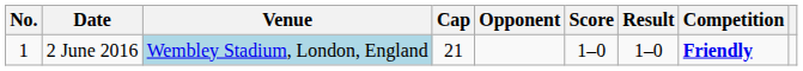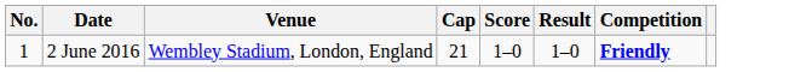- column: Opponent
2 June 2016 | Venue: lightblue background -> no background
